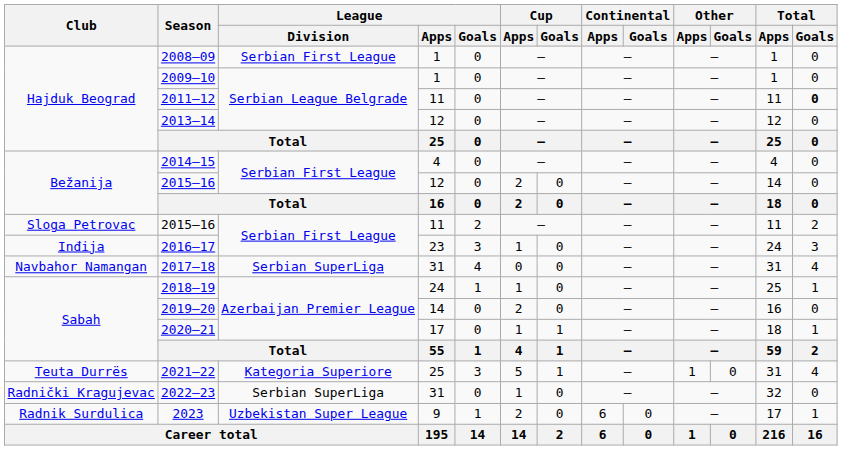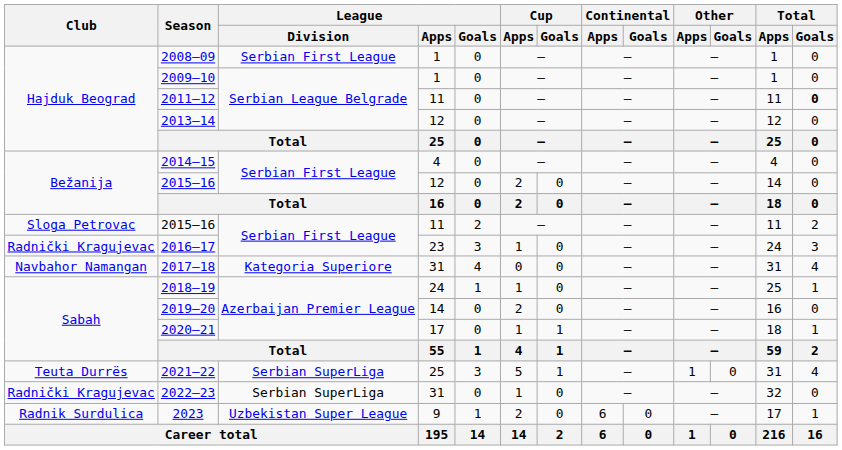2016–17 | Club: Inđija -> Radnički Kragujevac
2017–18 | League / Division: Serbian SuperLiga -> Kategoria Superiore
2021–22 | League / Division: Kategoria Superiore -> Serbian SuperLiga
